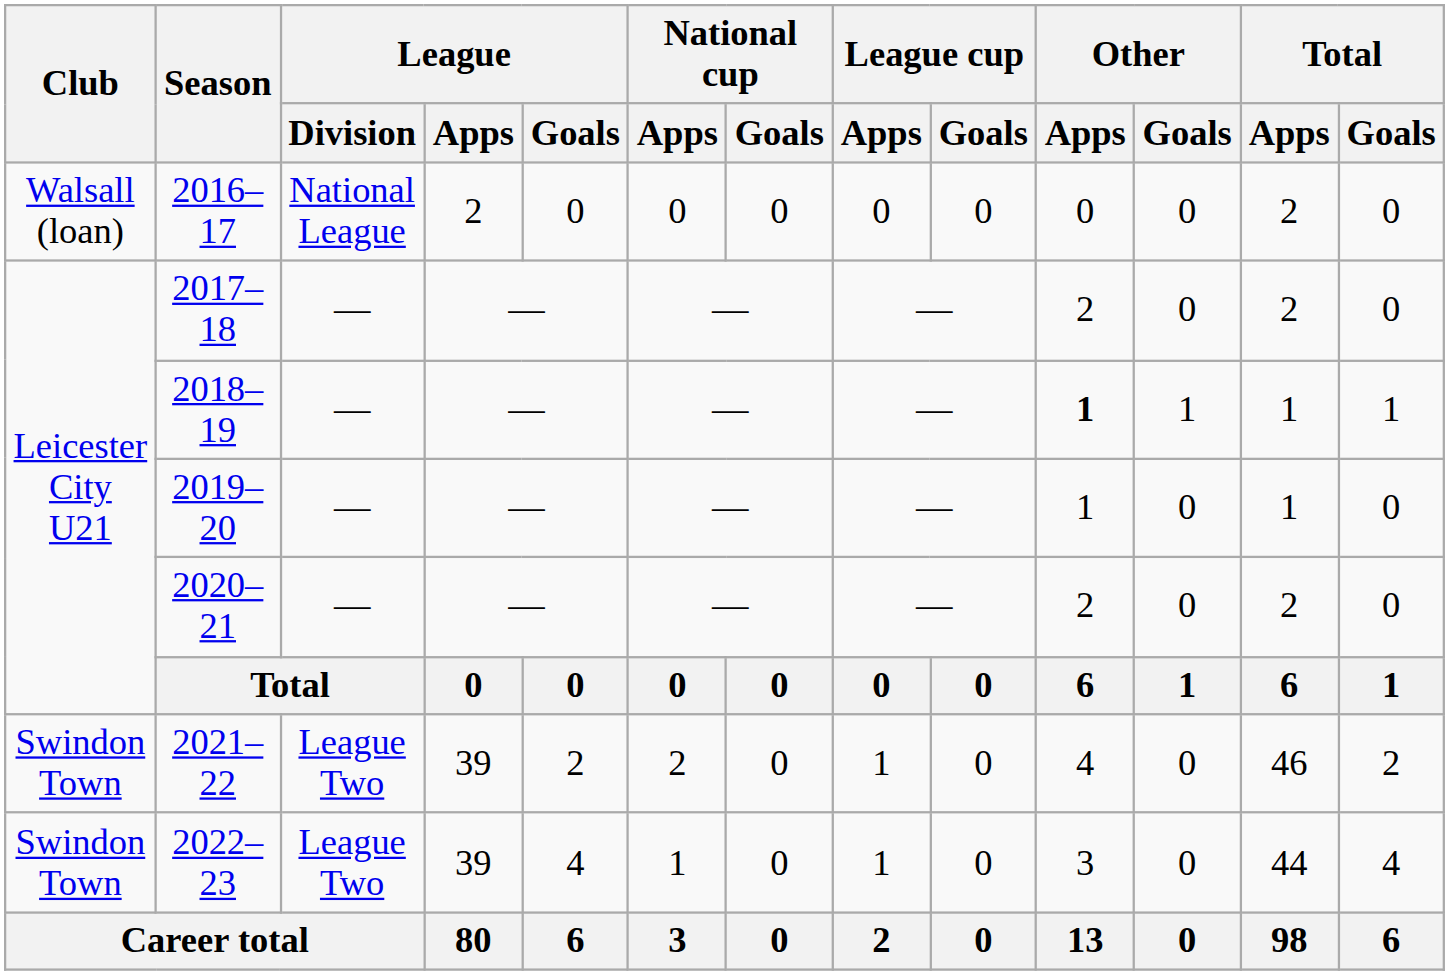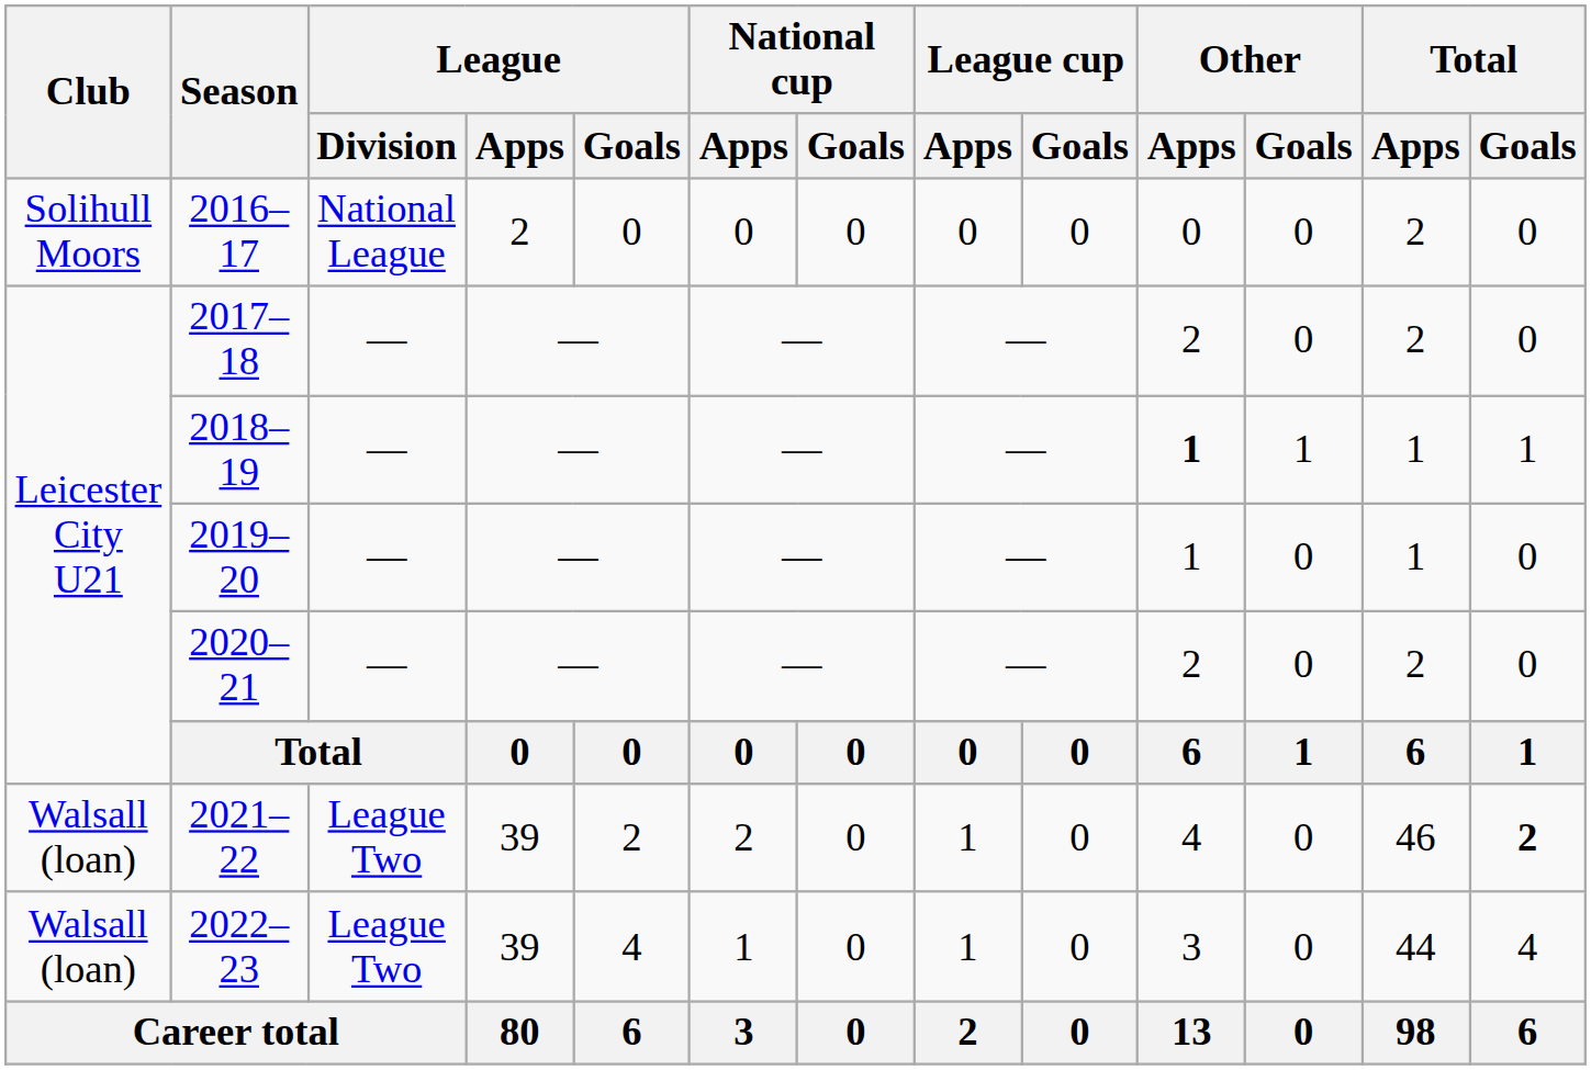2016–17 | Club: Walsall (loan) -> Solihull Moors
2021–22 | Club: Swindon Town -> Walsall (loan)
2021–22 | Total / Goals: normal -> bold
2022–23 | Club: Swindon Town -> Walsall (loan)
